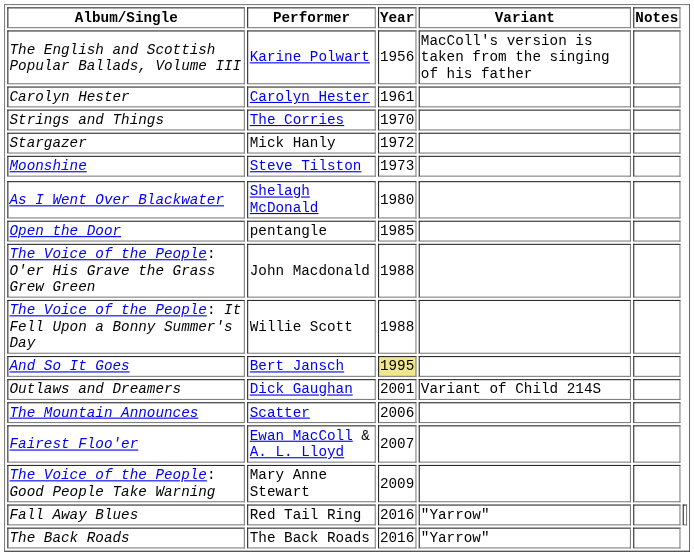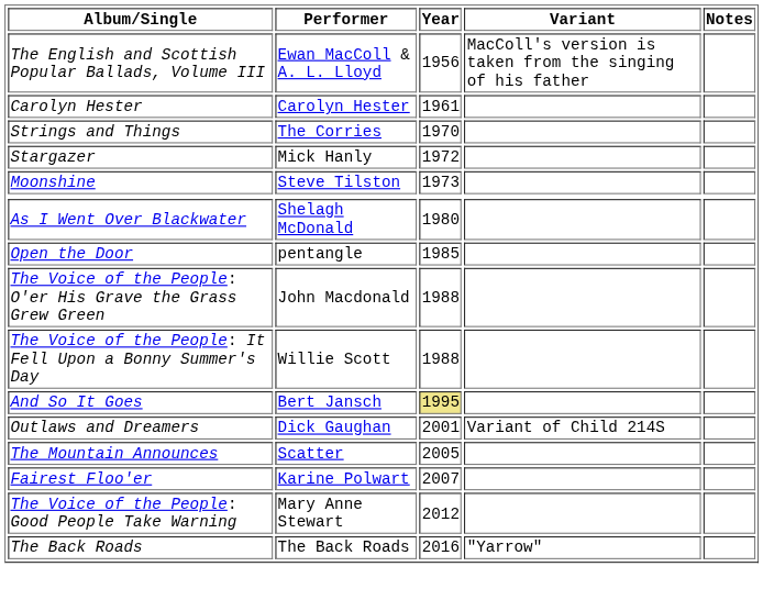The English and Scottish Popular Ballads, Volume III | Performer: Karine Polwart -> Ewan MacColl & A. L. Lloyd
The Mountain Announces | Year: 2006 -> 2005
Fairest Floo'er | Performer: Ewan MacColl & A. L. Lloyd -> Karine Polwart
The Voice of the People: Good People Take Warning | Year: 2009 -> 2012
- row: Fall Away Blues | Red Tail Ring | 2016 | "Yarrow"
